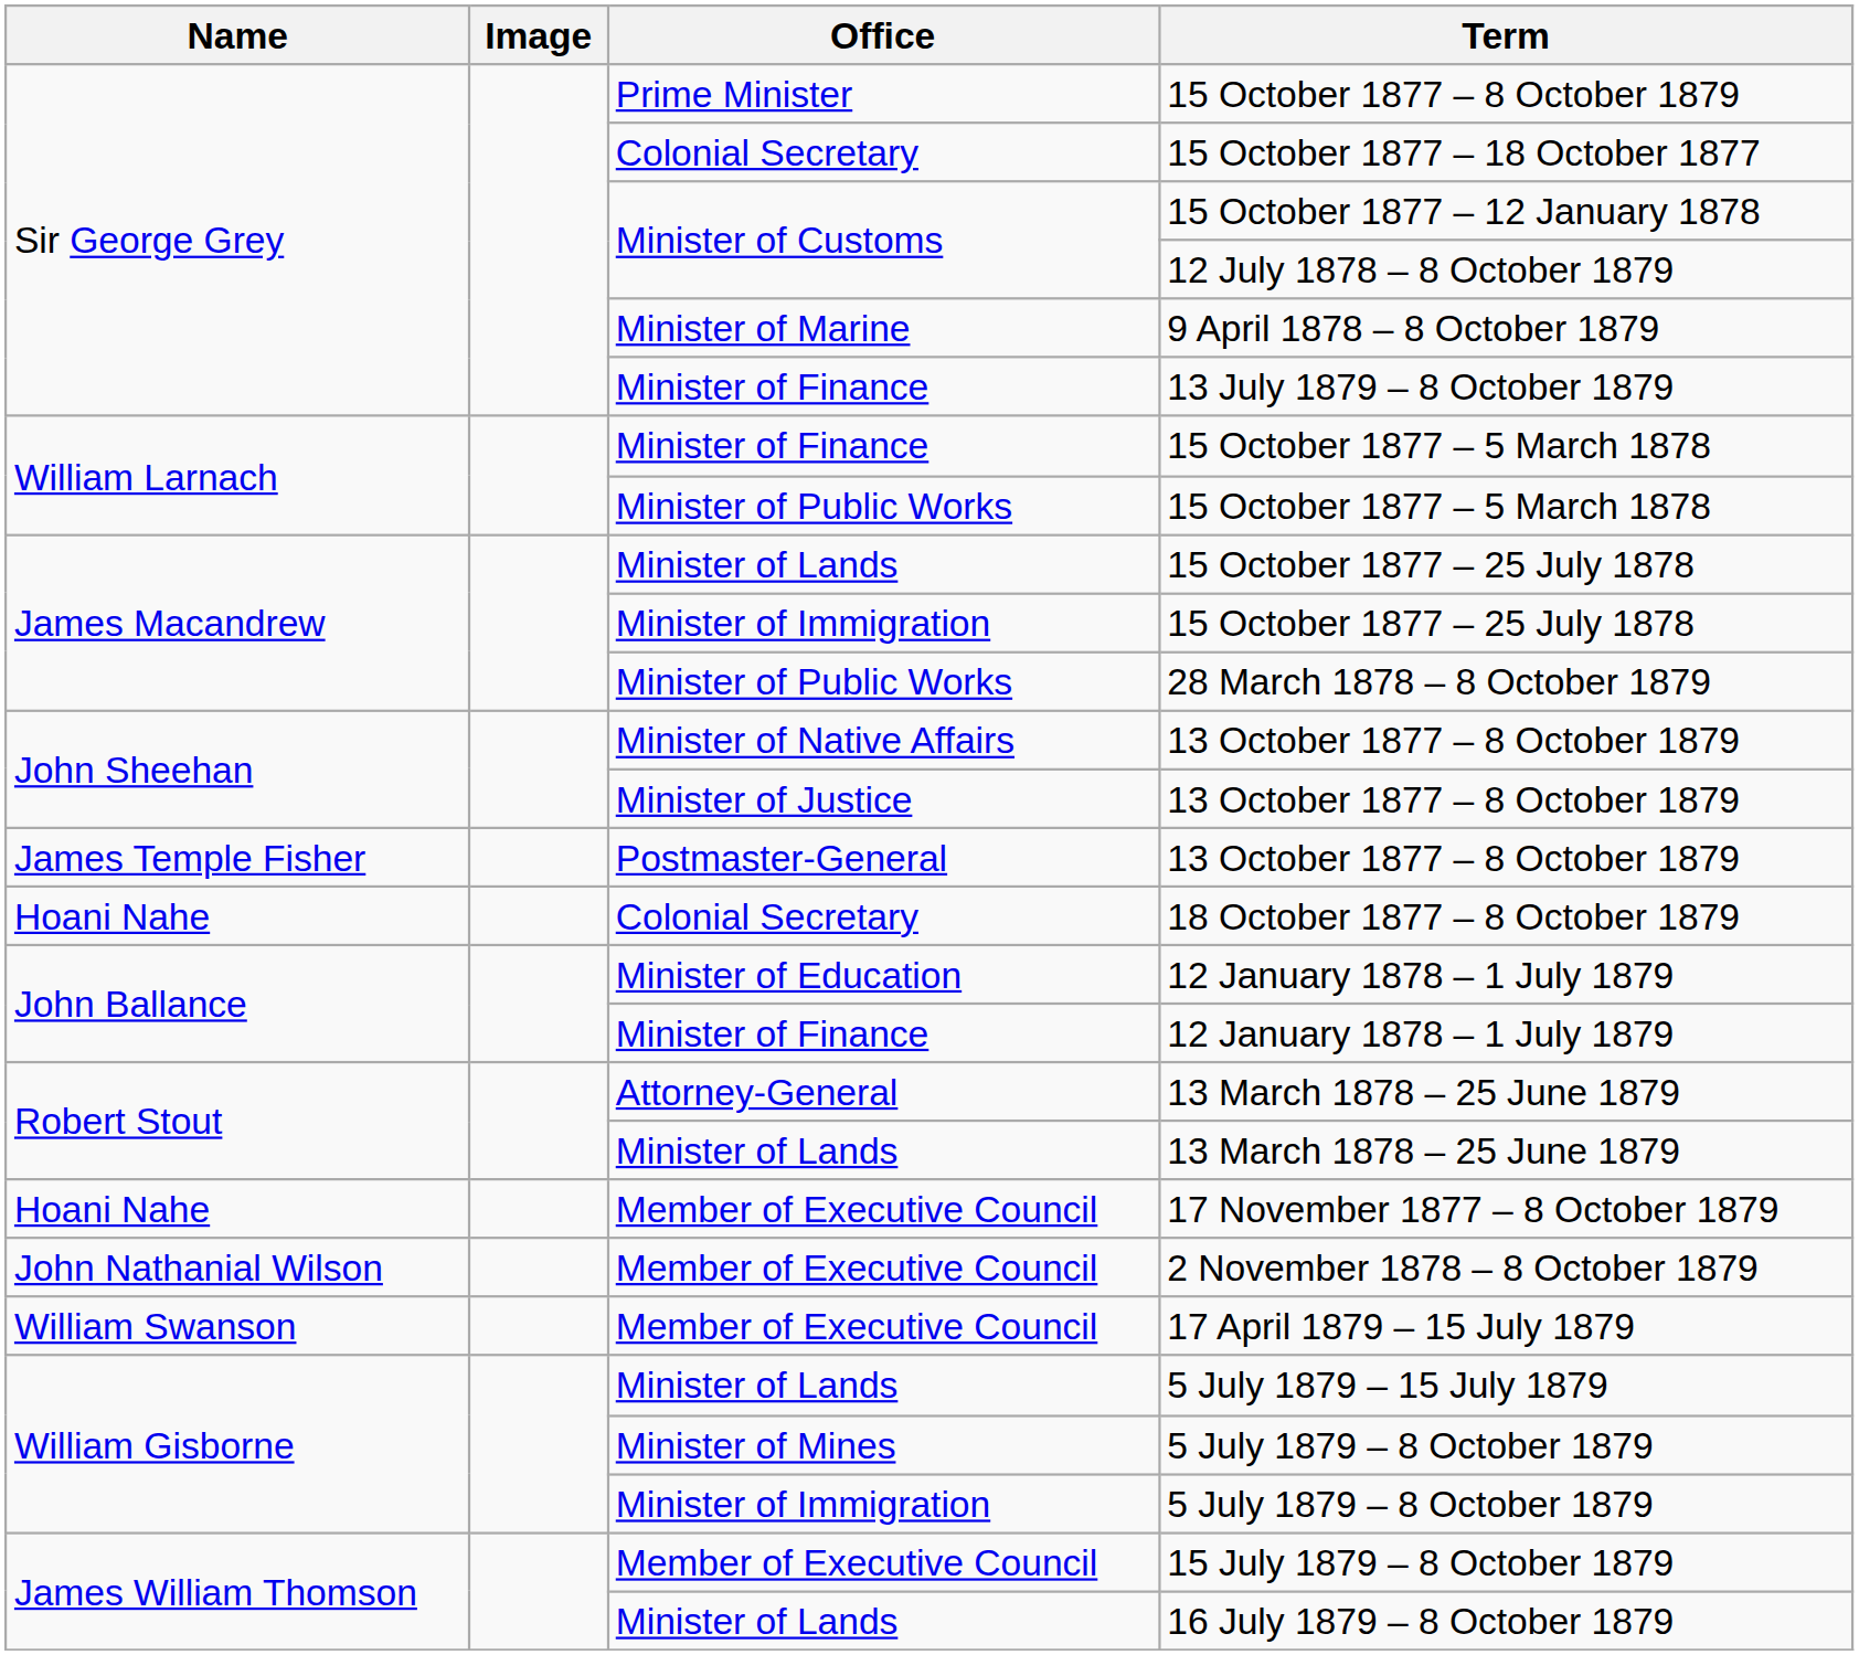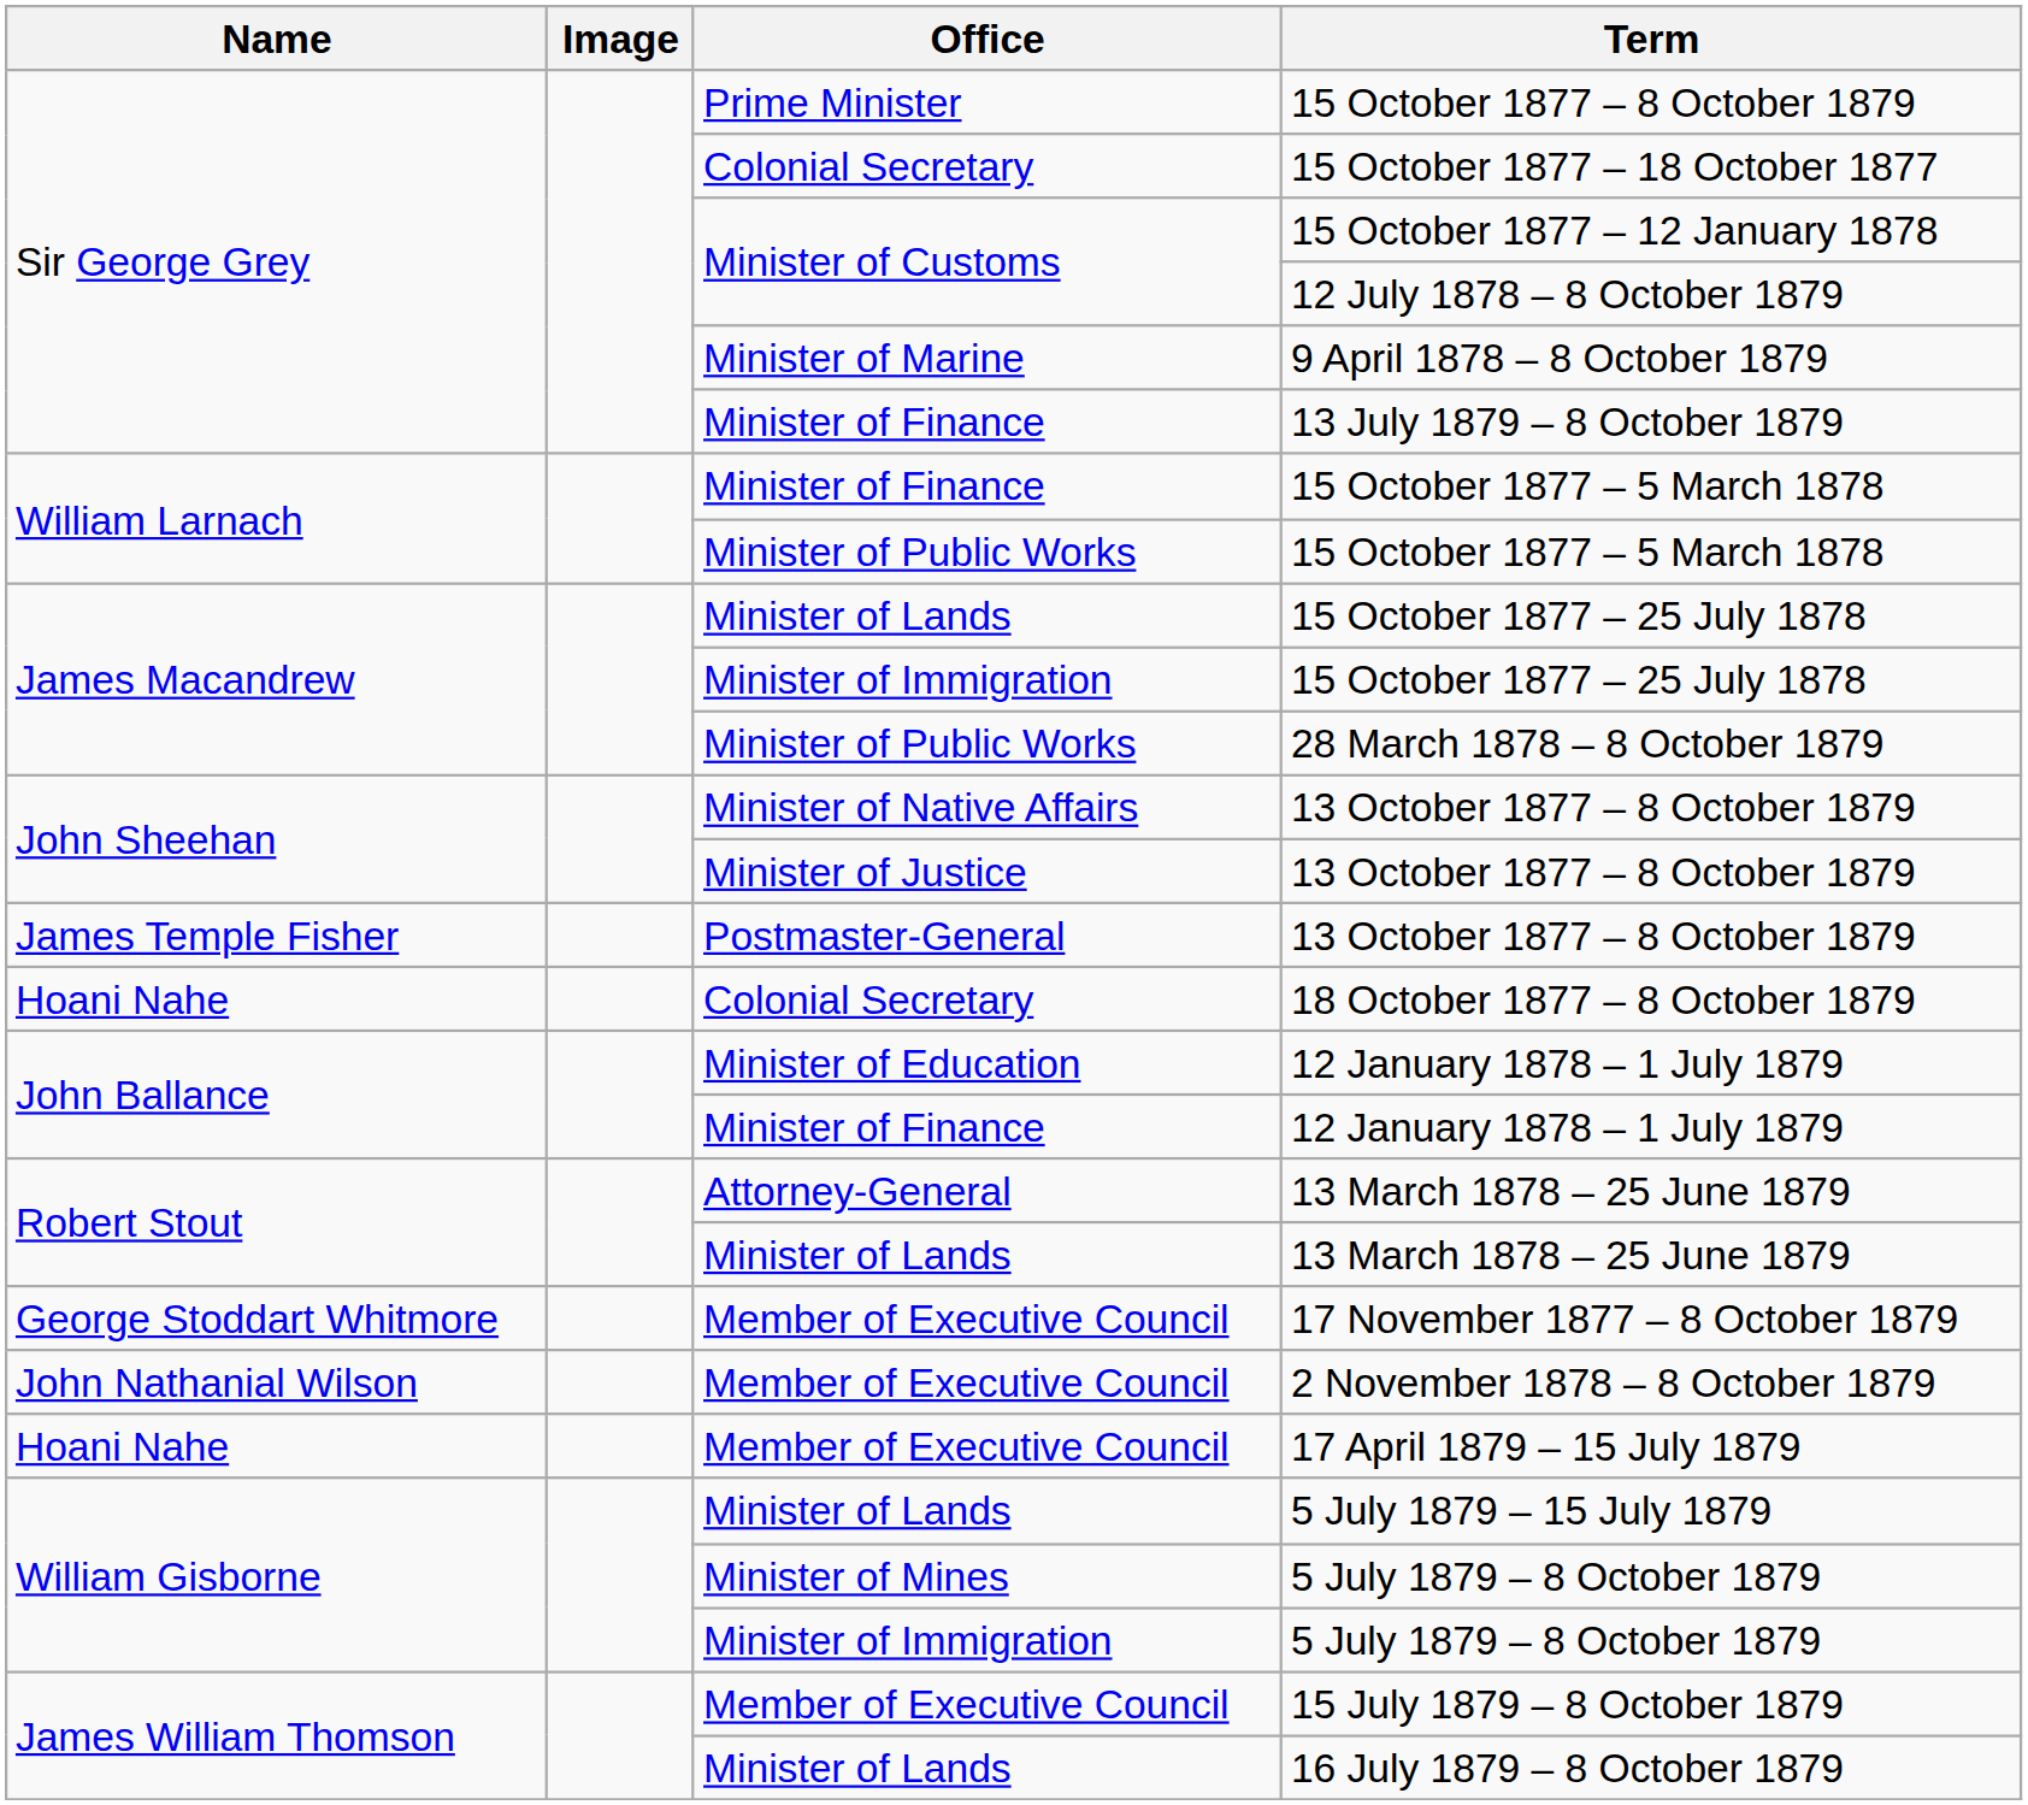17 November 1877 – 8 October 1879 | Name: Hoani Nahe -> George Stoddart Whitmore
17 April 1879 – 15 July 1879 | Name: William Swanson -> Hoani Nahe
